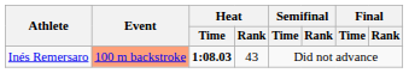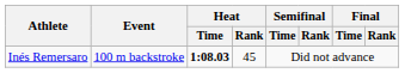Inés Remersaro | Event: lightsalmon background -> no background
Inés Remersaro | Heat / Rank: 43 -> 45
